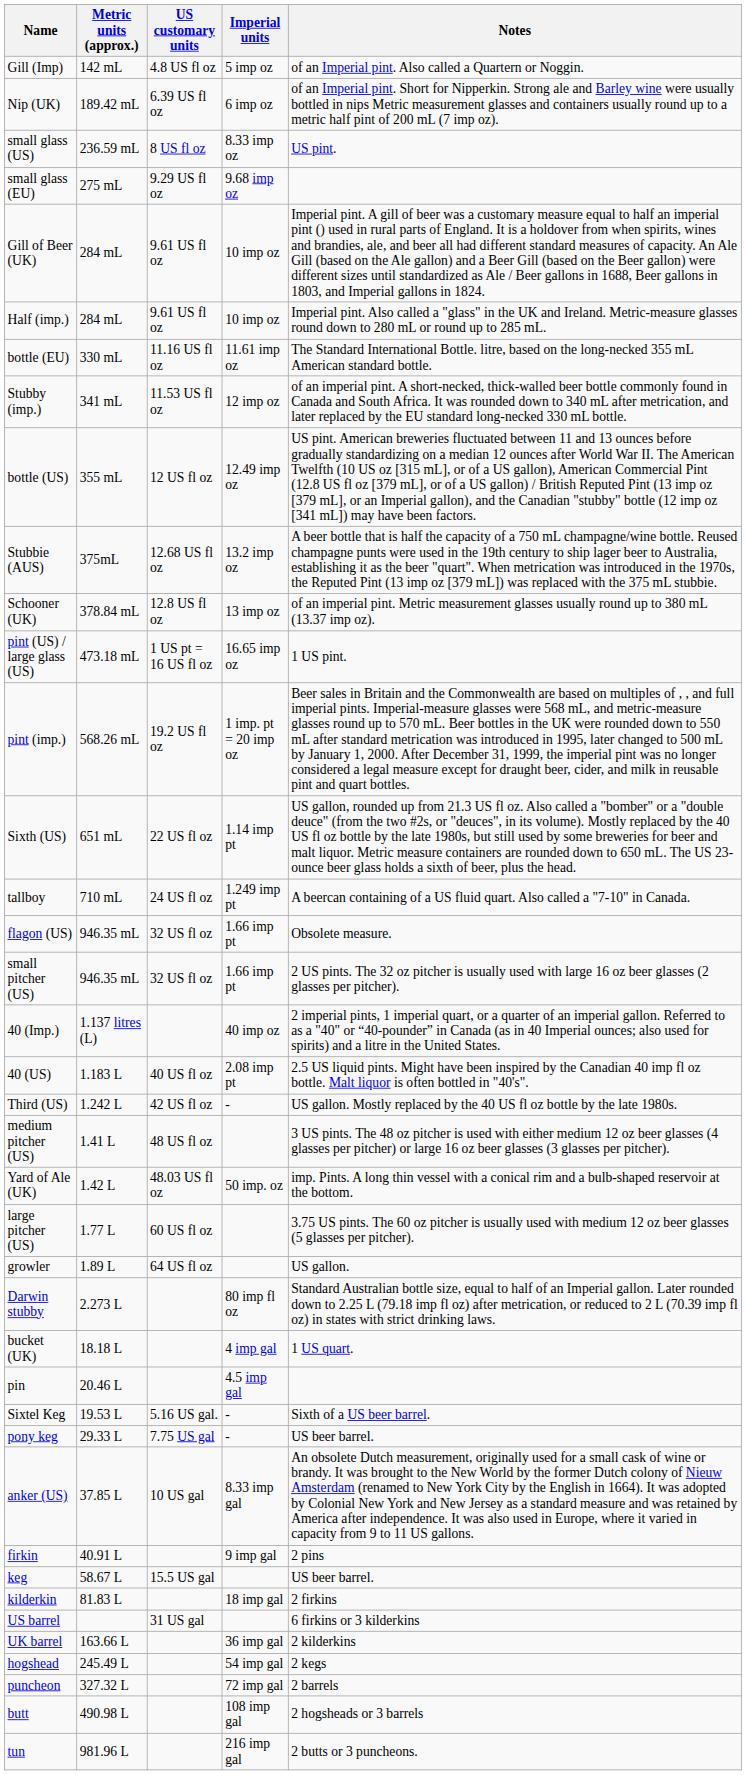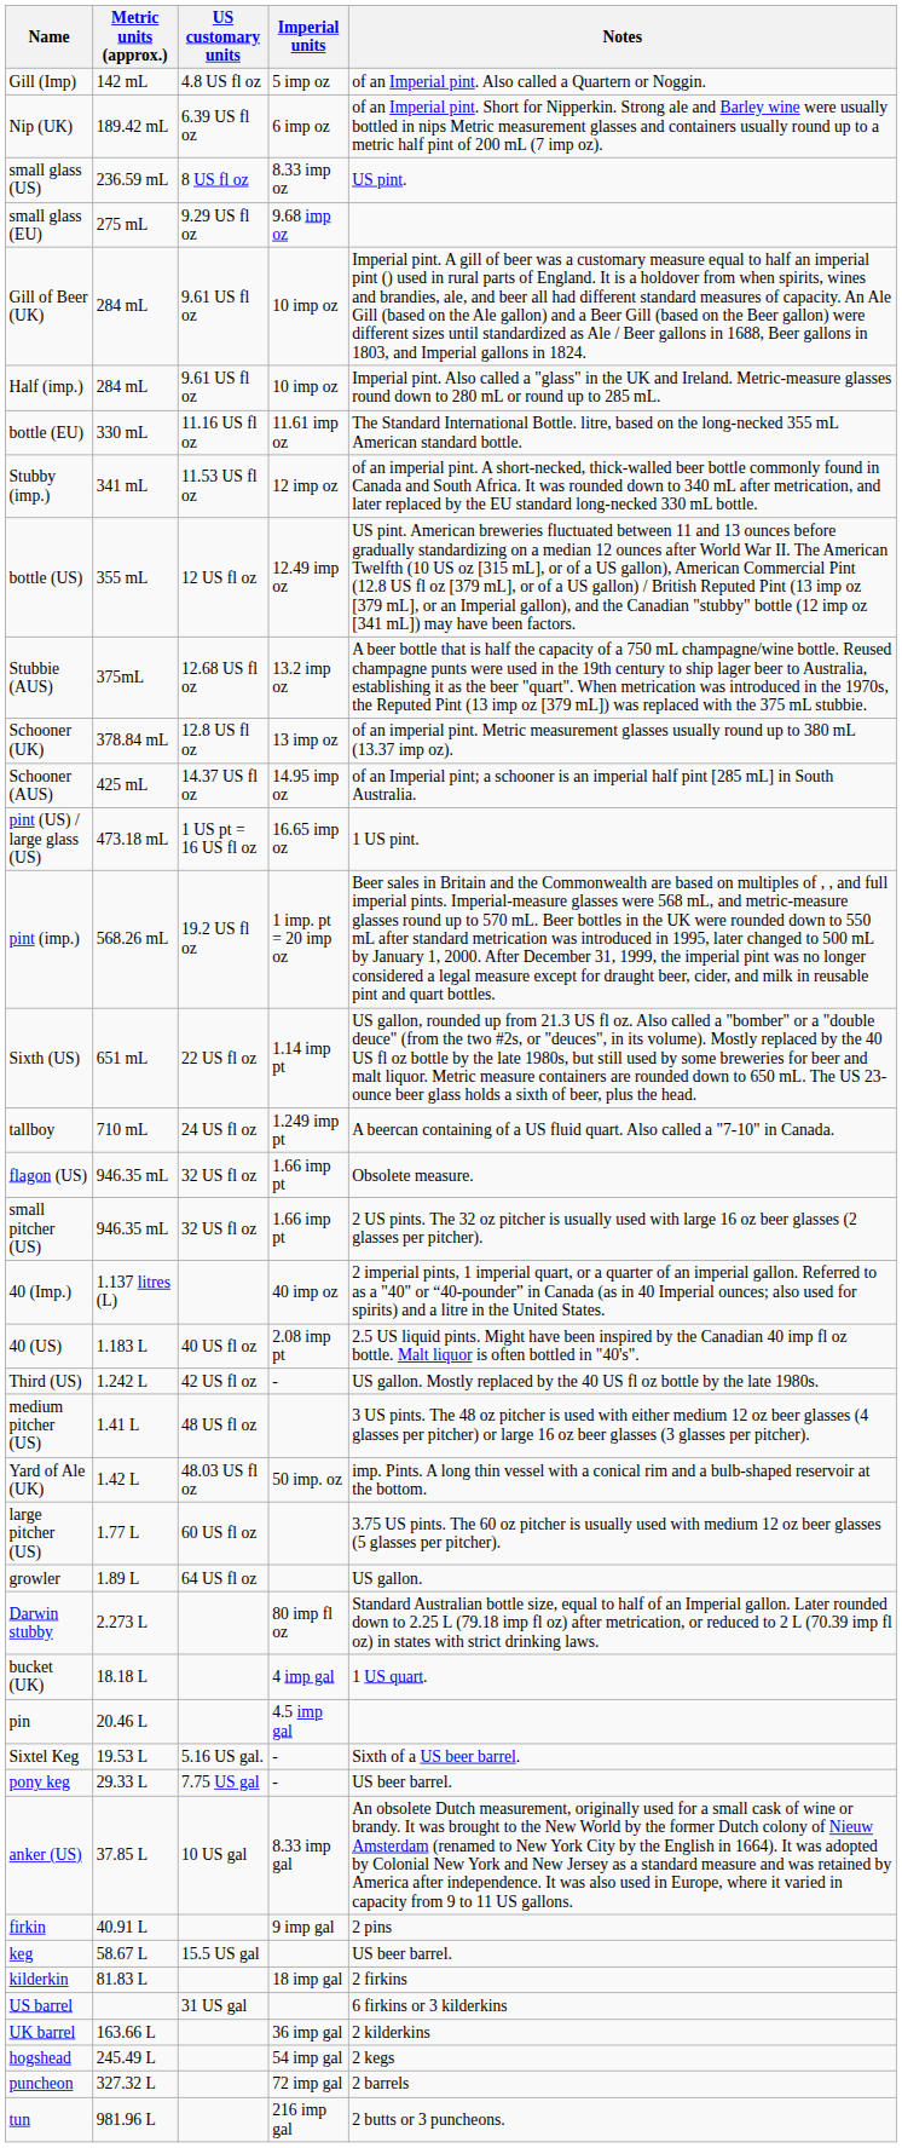+ row: Schooner (AUS) | 425 mL | 14.37 US fl oz | 14.95 imp oz | of an Imperial pint; a schooner is an imperial half pint [285 mL] in South Australia.
- row: butt | 490.98 L | 108 imp gal | 2 hogsheads or 3 barrels
